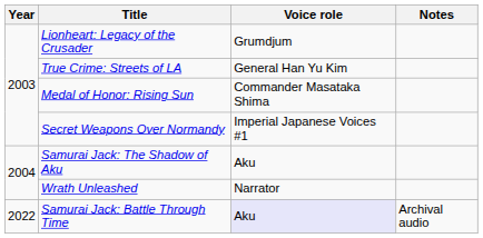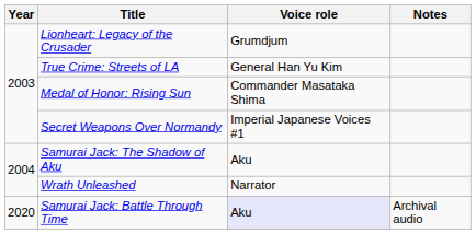Samurai Jack: Battle Through Time | Year: 2022 -> 2020
